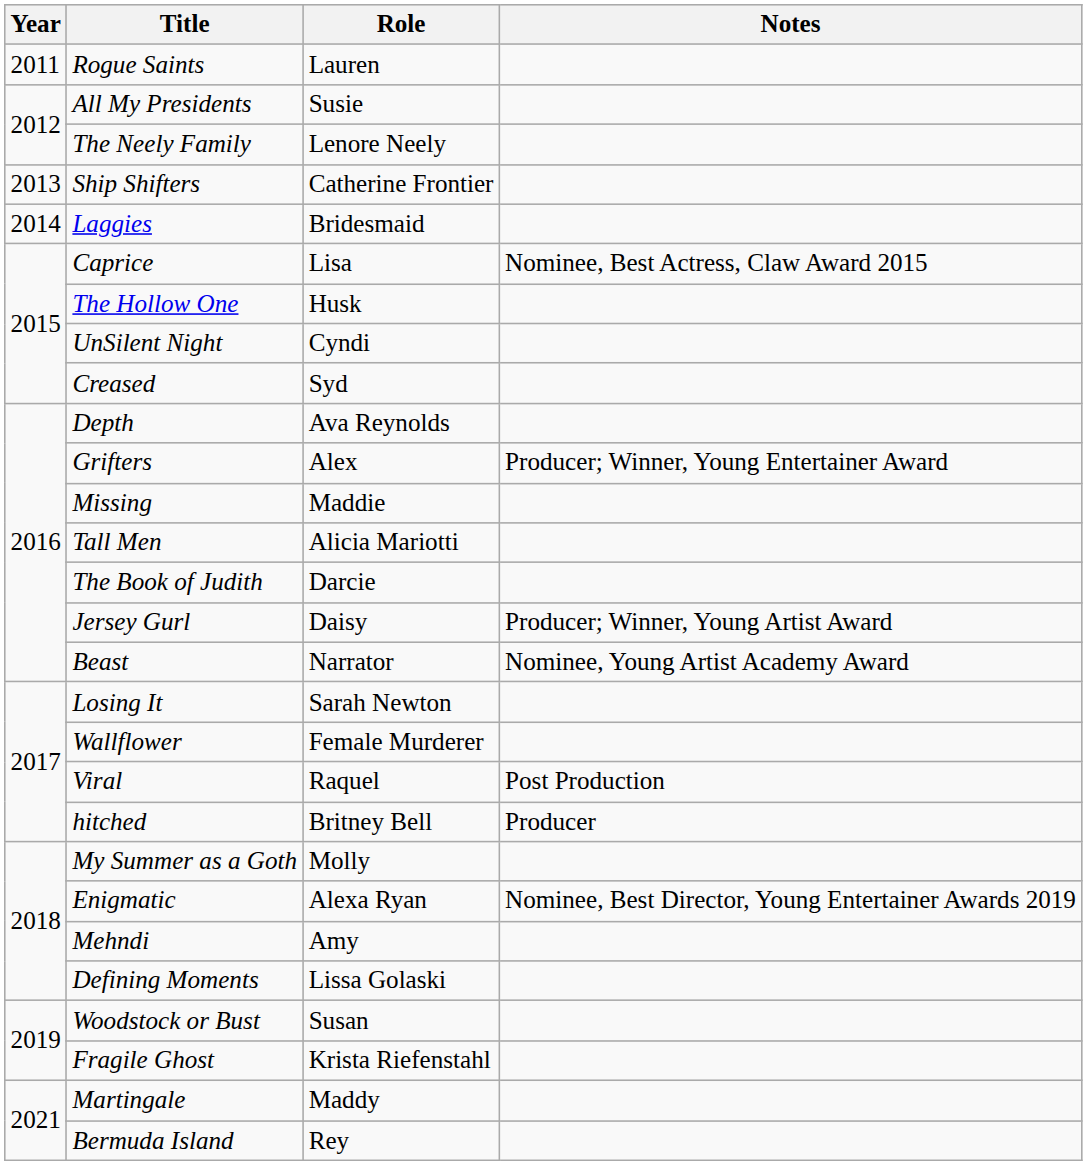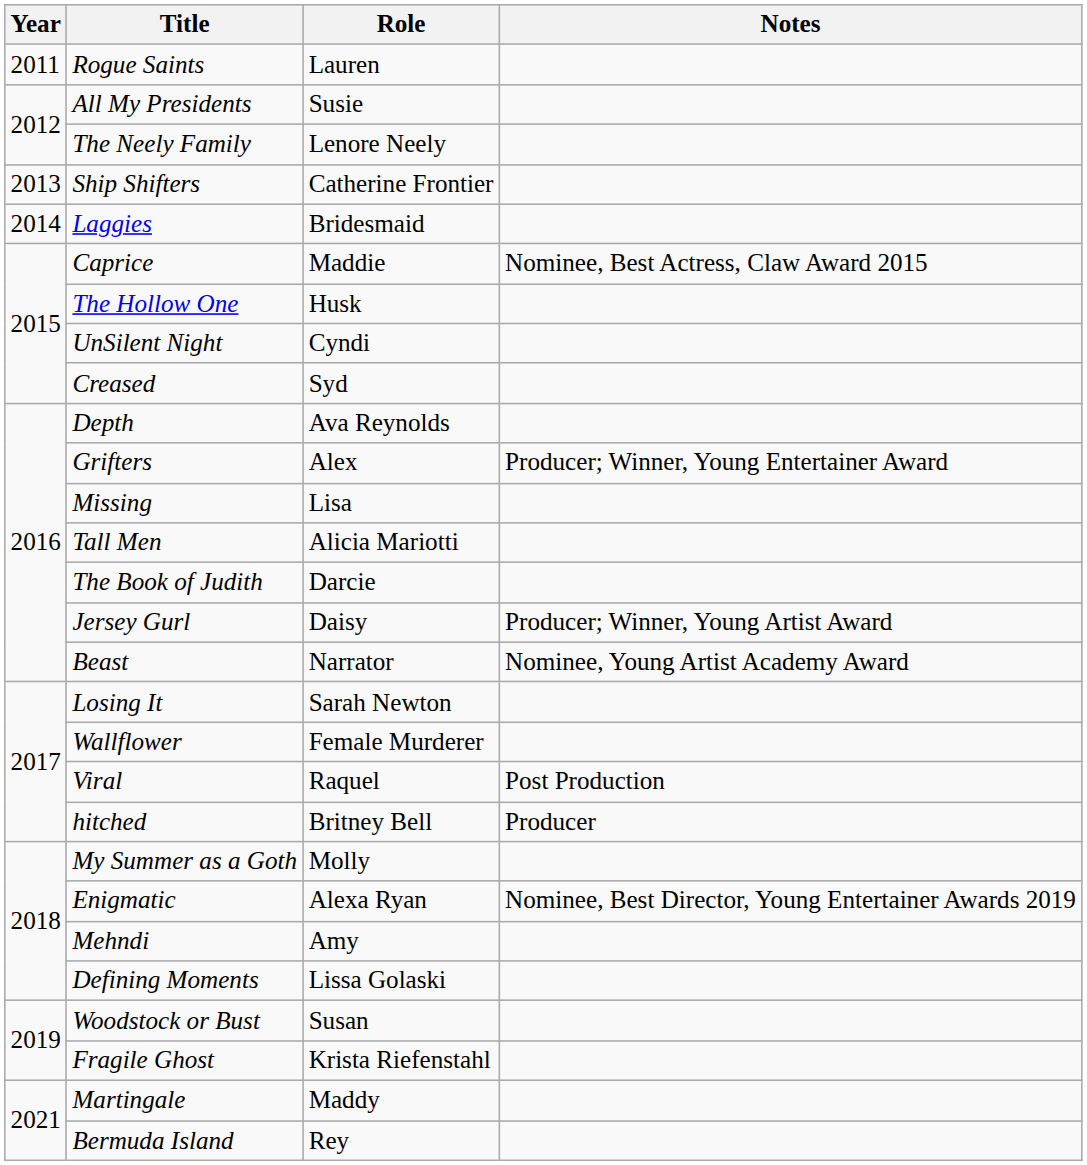Caprice | Role: Lisa -> Maddie
Missing | Role: Maddie -> Lisa
